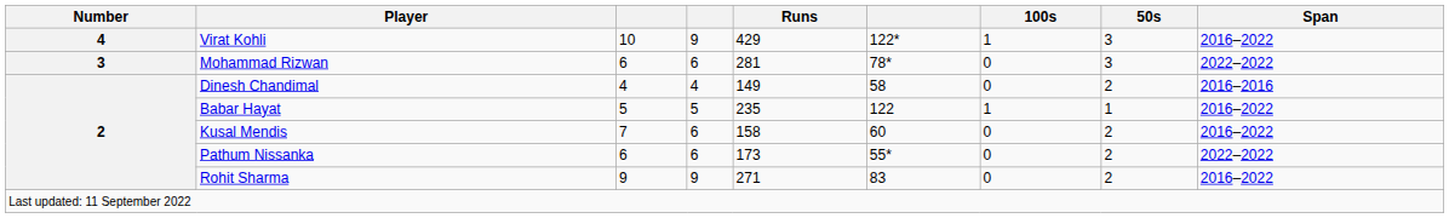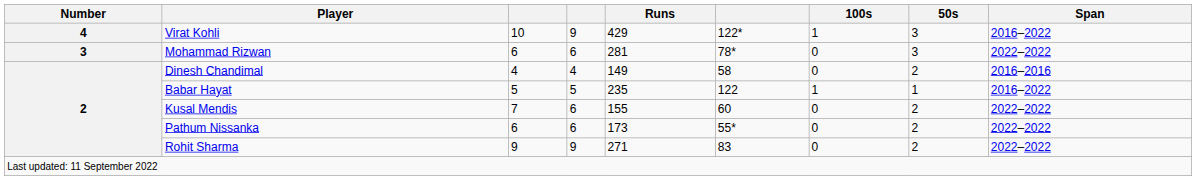Kusal Mendis | Runs: 158 -> 155
Kusal Mendis | Span: 2016–2022 -> 2022–2022
Rohit Sharma | Span: 2016–2022 -> 2022–2022
